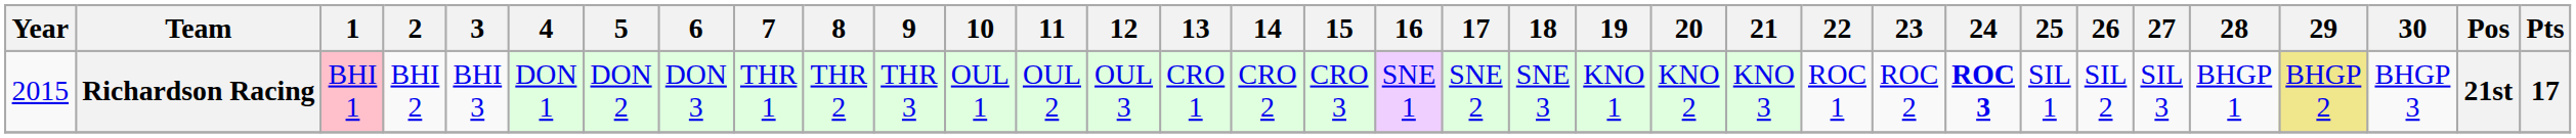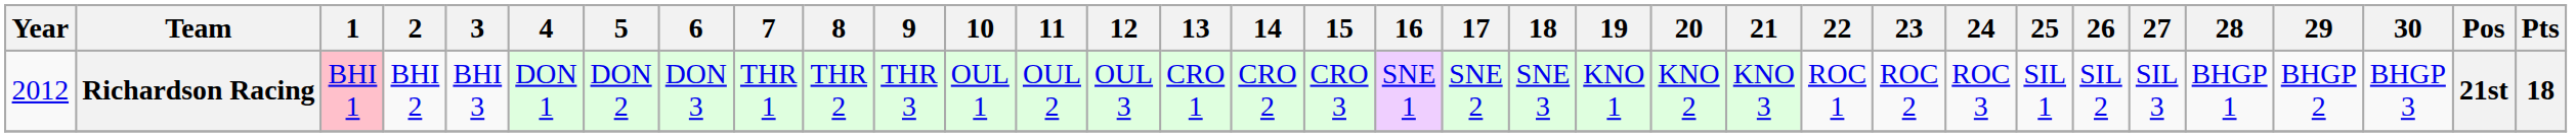Richardson Racing | Year: 2015 -> 2012
Richardson Racing | 24: bold -> normal
Richardson Racing | 29: khaki background -> no background
Richardson Racing | Pts: 17 -> 18
